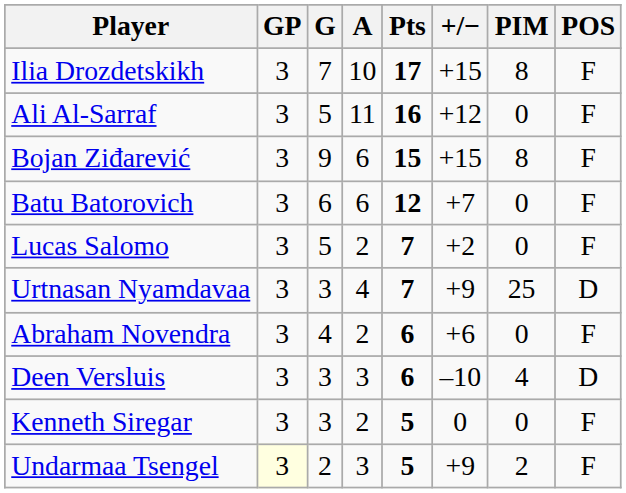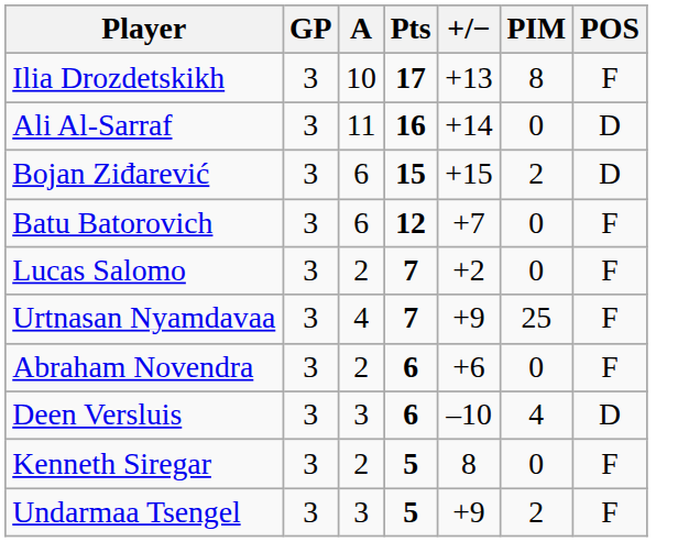- column: G | 7 | 5 | 9 | 6 | 5 | 3 | 4 | 3 | 3 | 2
Ilia Drozdetskikh | +/−: +15 -> +13
Ali Al-Sarraf | +/−: +12 -> +14
Ali Al-Sarraf | POS: F -> D
Bojan Ziđarević | PIM: 8 -> 2
Bojan Ziđarević | POS: F -> D
Urtnasan Nyamdavaa | POS: D -> F
Kenneth Siregar | +/−: 0 -> 8
Undarmaa Tsengel | GP: lightyellow background -> no background
